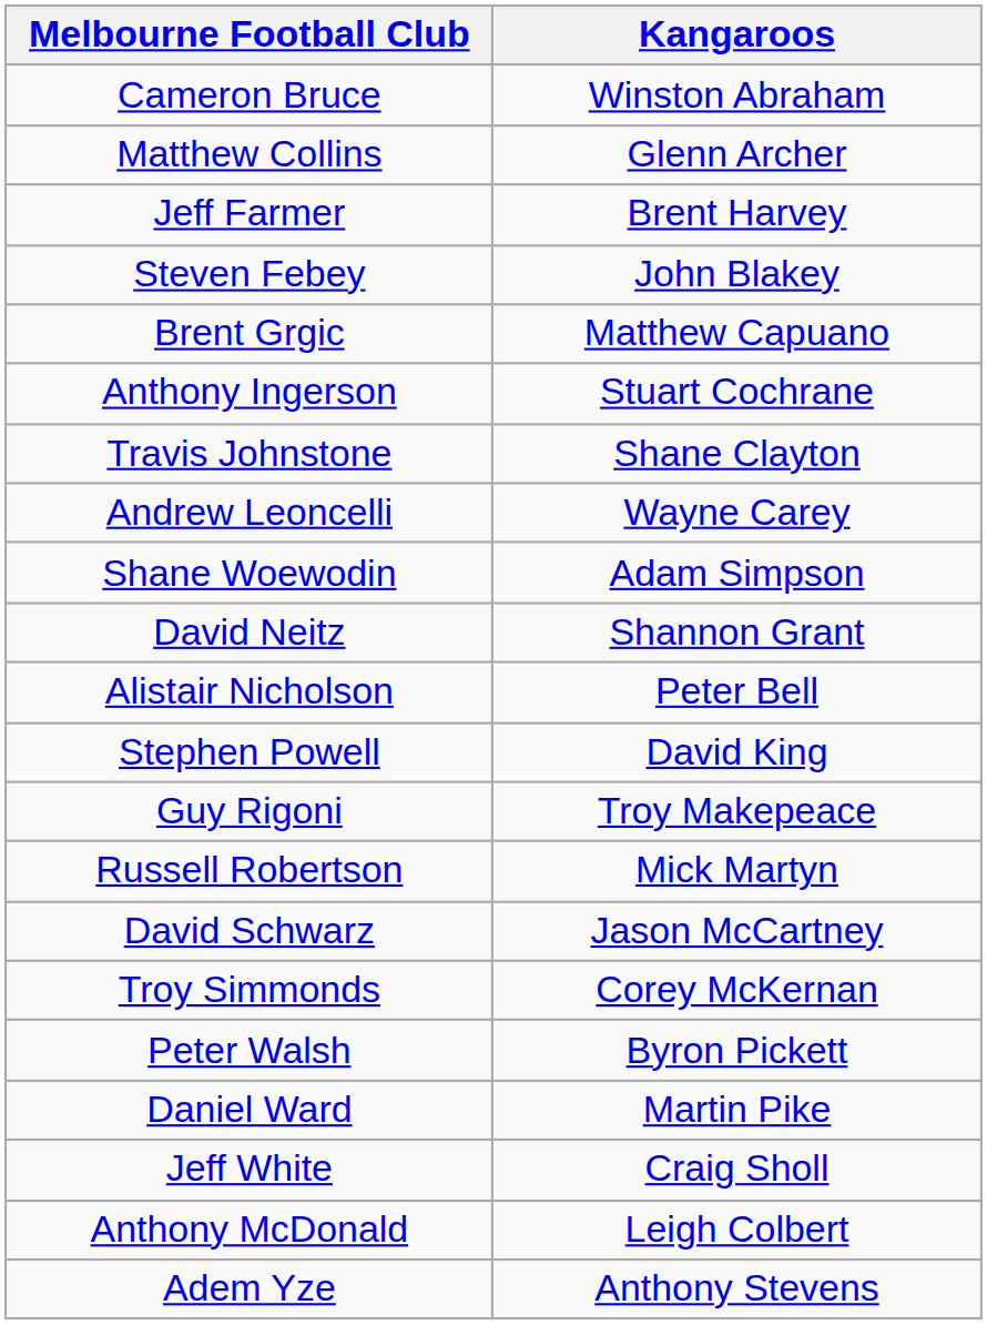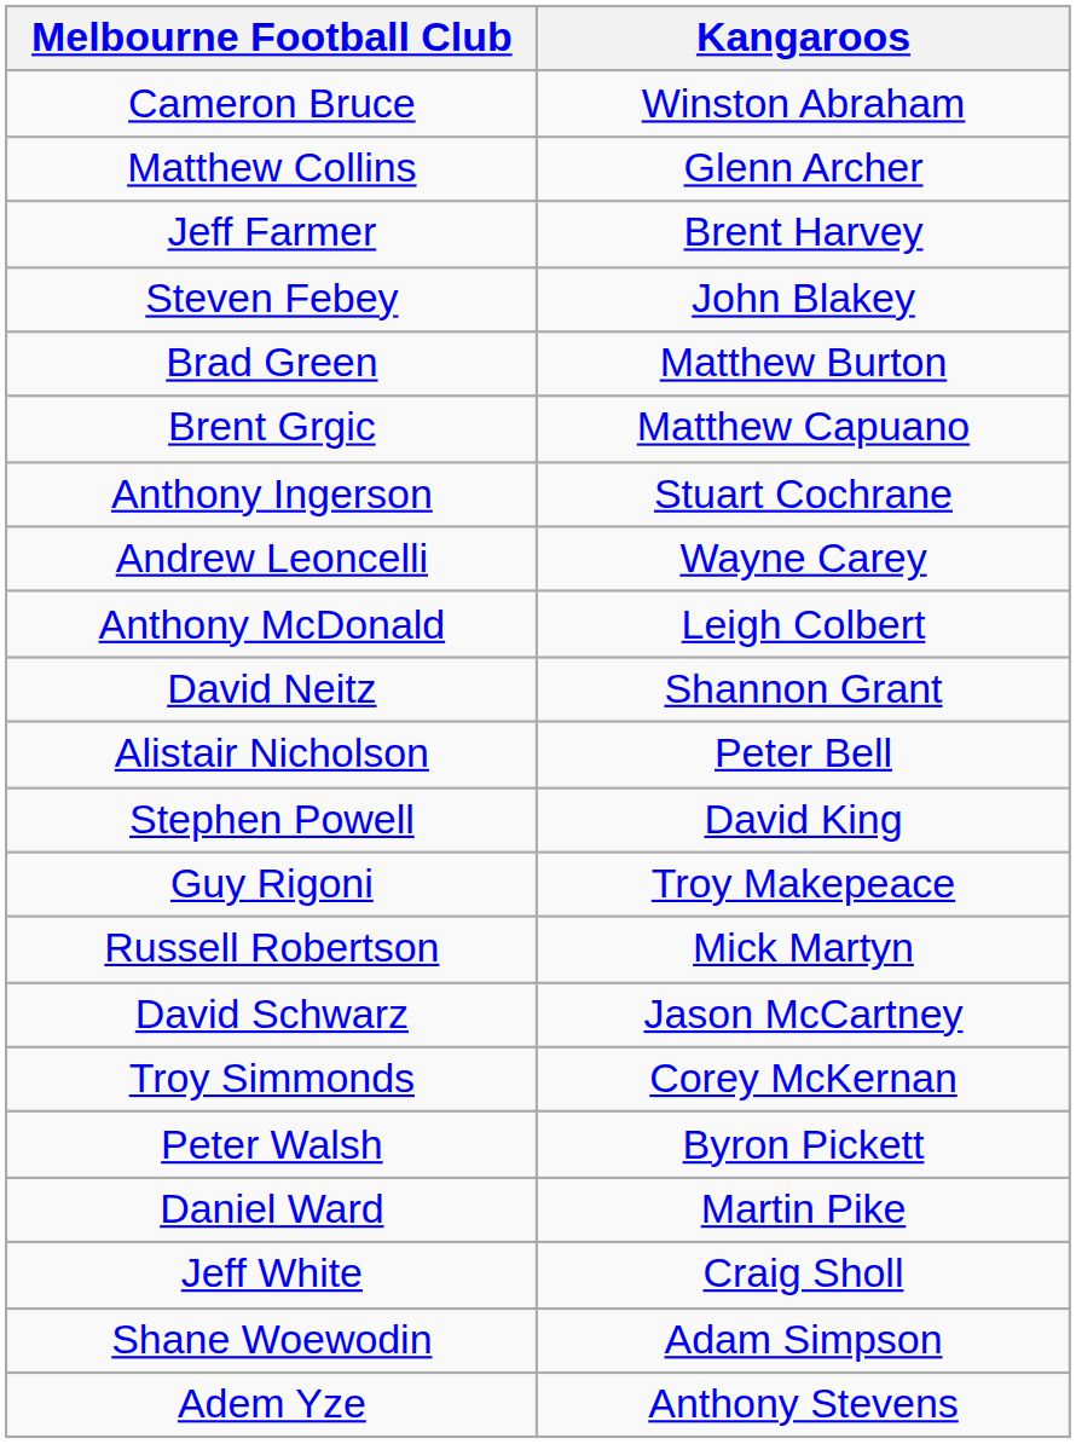+ row: Brad Green | Matthew Burton
- row: Travis Johnstone | Shane Clayton
rows swapped: Anthony McDonald <-> Shane Woewodin
